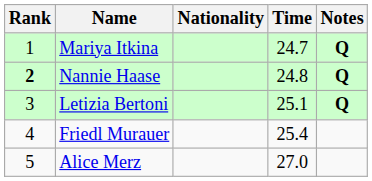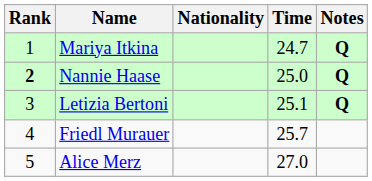Nannie Haase | Time: 24.8 -> 25.0
Friedl Murauer | Time: 25.4 -> 25.7
